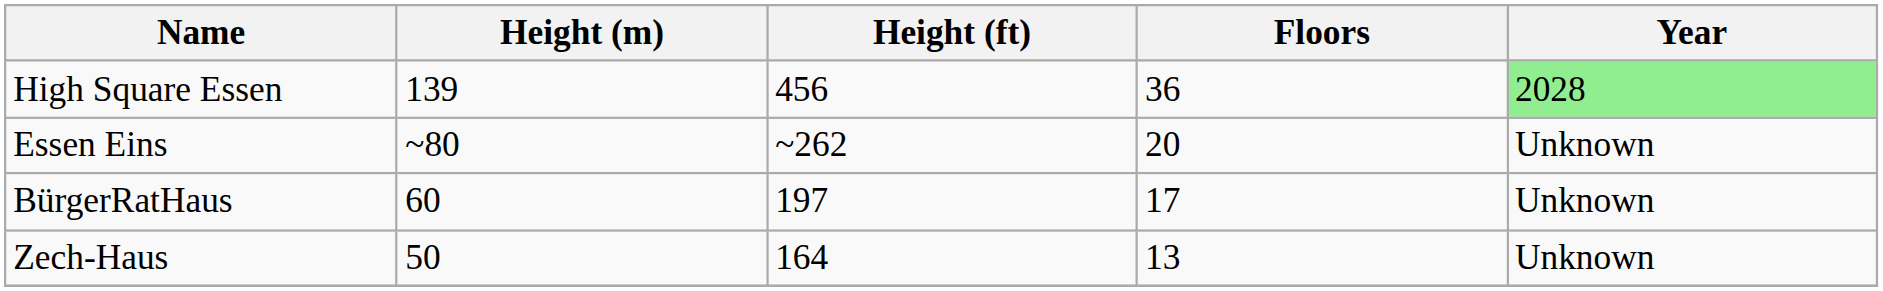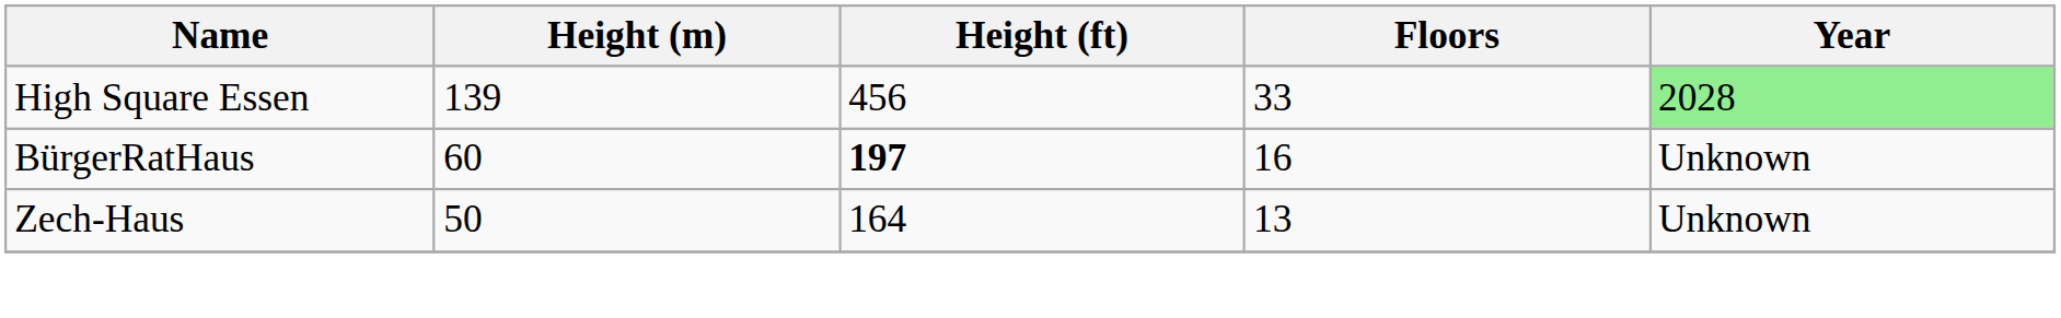High Square Essen | Floors: 36 -> 33
- row: Essen Eins | ~80 | ~262 | 20 | Unknown
BürgerRatHaus | Height (ft): normal -> bold
BürgerRatHaus | Floors: 17 -> 16
